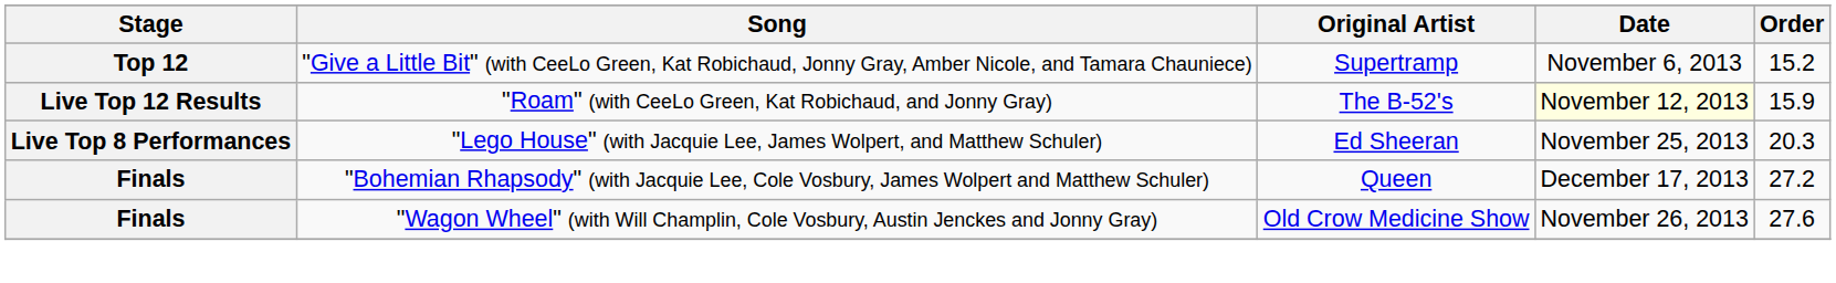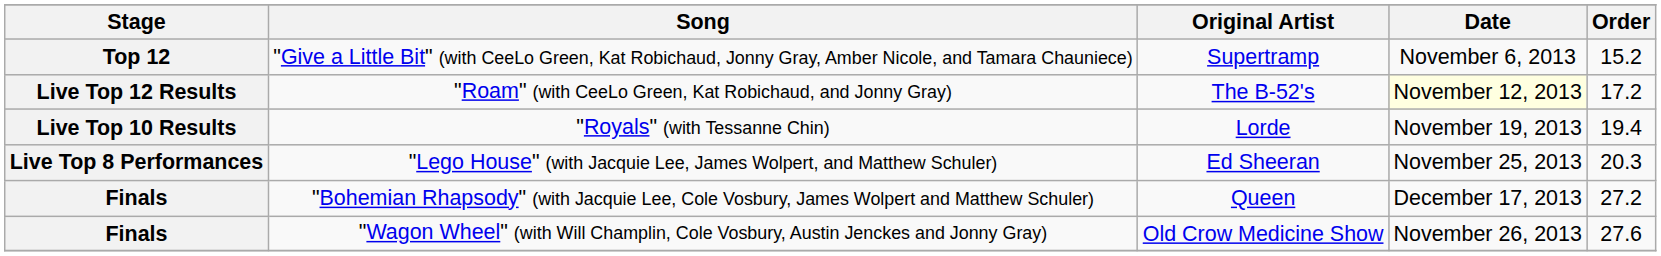"Roam" (with CeeLo Green, Kat Robichaud, and Jonny Gray) | Order: 15.9 -> 17.2
+ row: Live Top 10 Results | "Royals" (with Tessanne Chin) | Lorde | November 19, 2013 | 19.4
